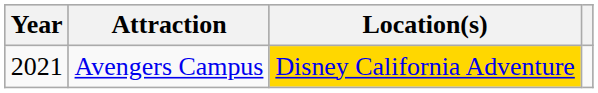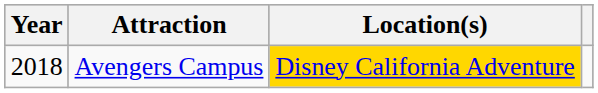Avengers Campus | Year: 2021 -> 2018
